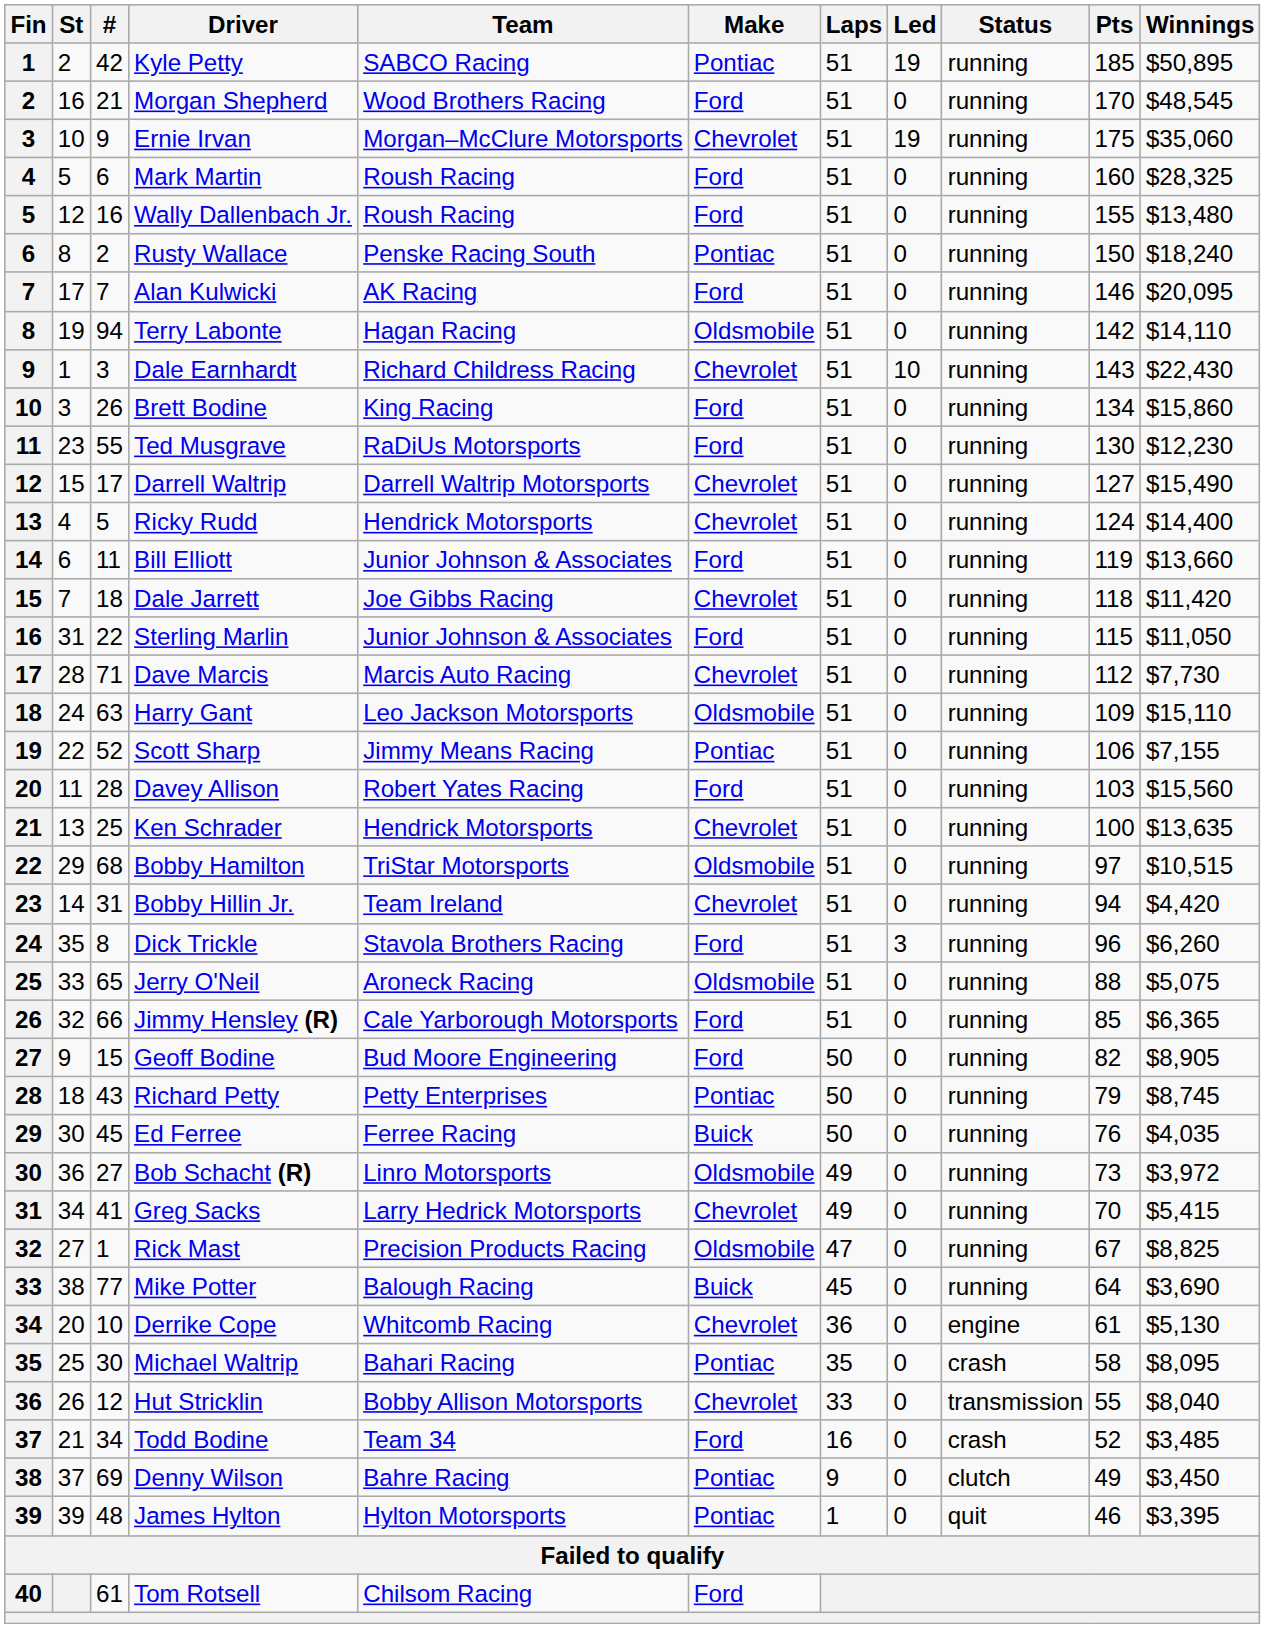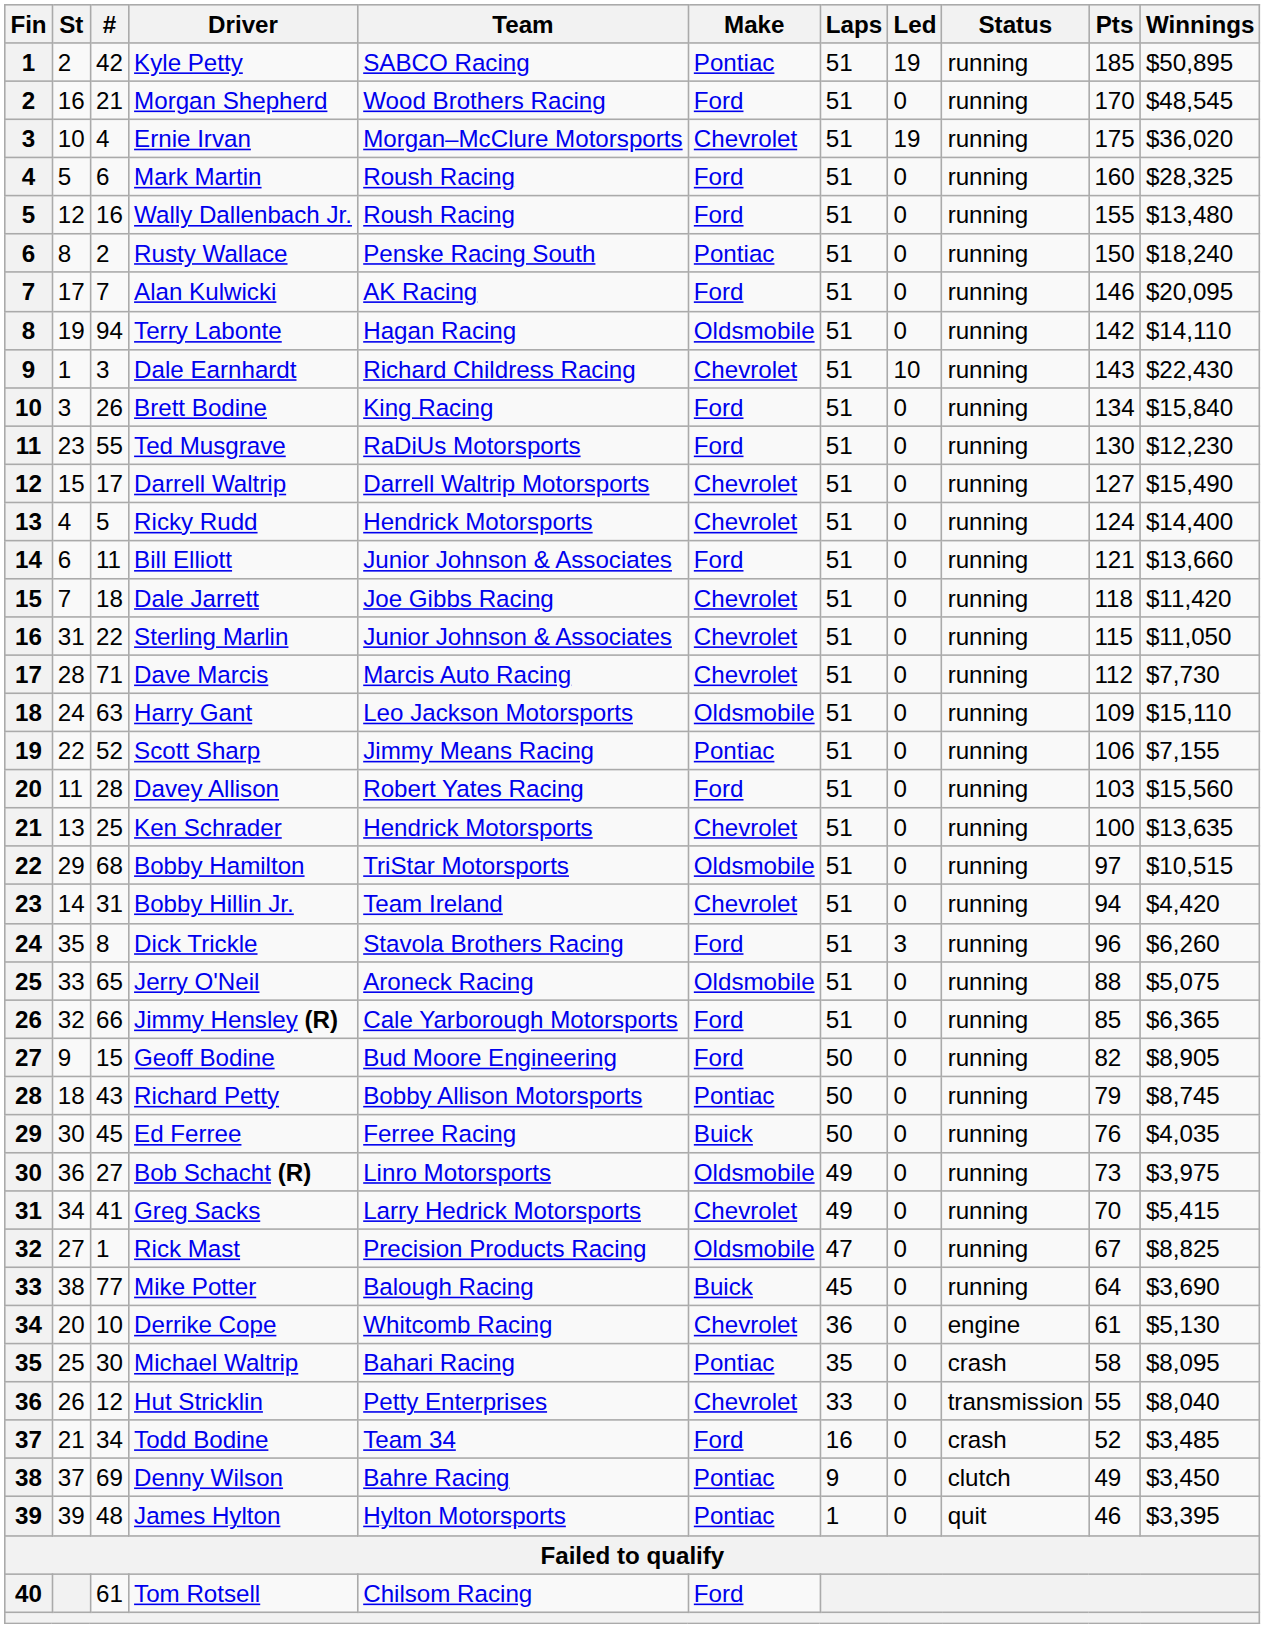Ernie Irvan | #: 9 -> 4
Ernie Irvan | Winnings: $35,060 -> $36,020
Brett Bodine | Winnings: $15,860 -> $15,840
Bill Elliott | Pts: 119 -> 121
Sterling Marlin | Make: Ford -> Chevrolet
Richard Petty | Team: Petty Enterprises -> Bobby Allison Motorsports
Bob Schacht (R) | Winnings: $3,972 -> $3,975
Hut Stricklin | Team: Bobby Allison Motorsports -> Petty Enterprises
